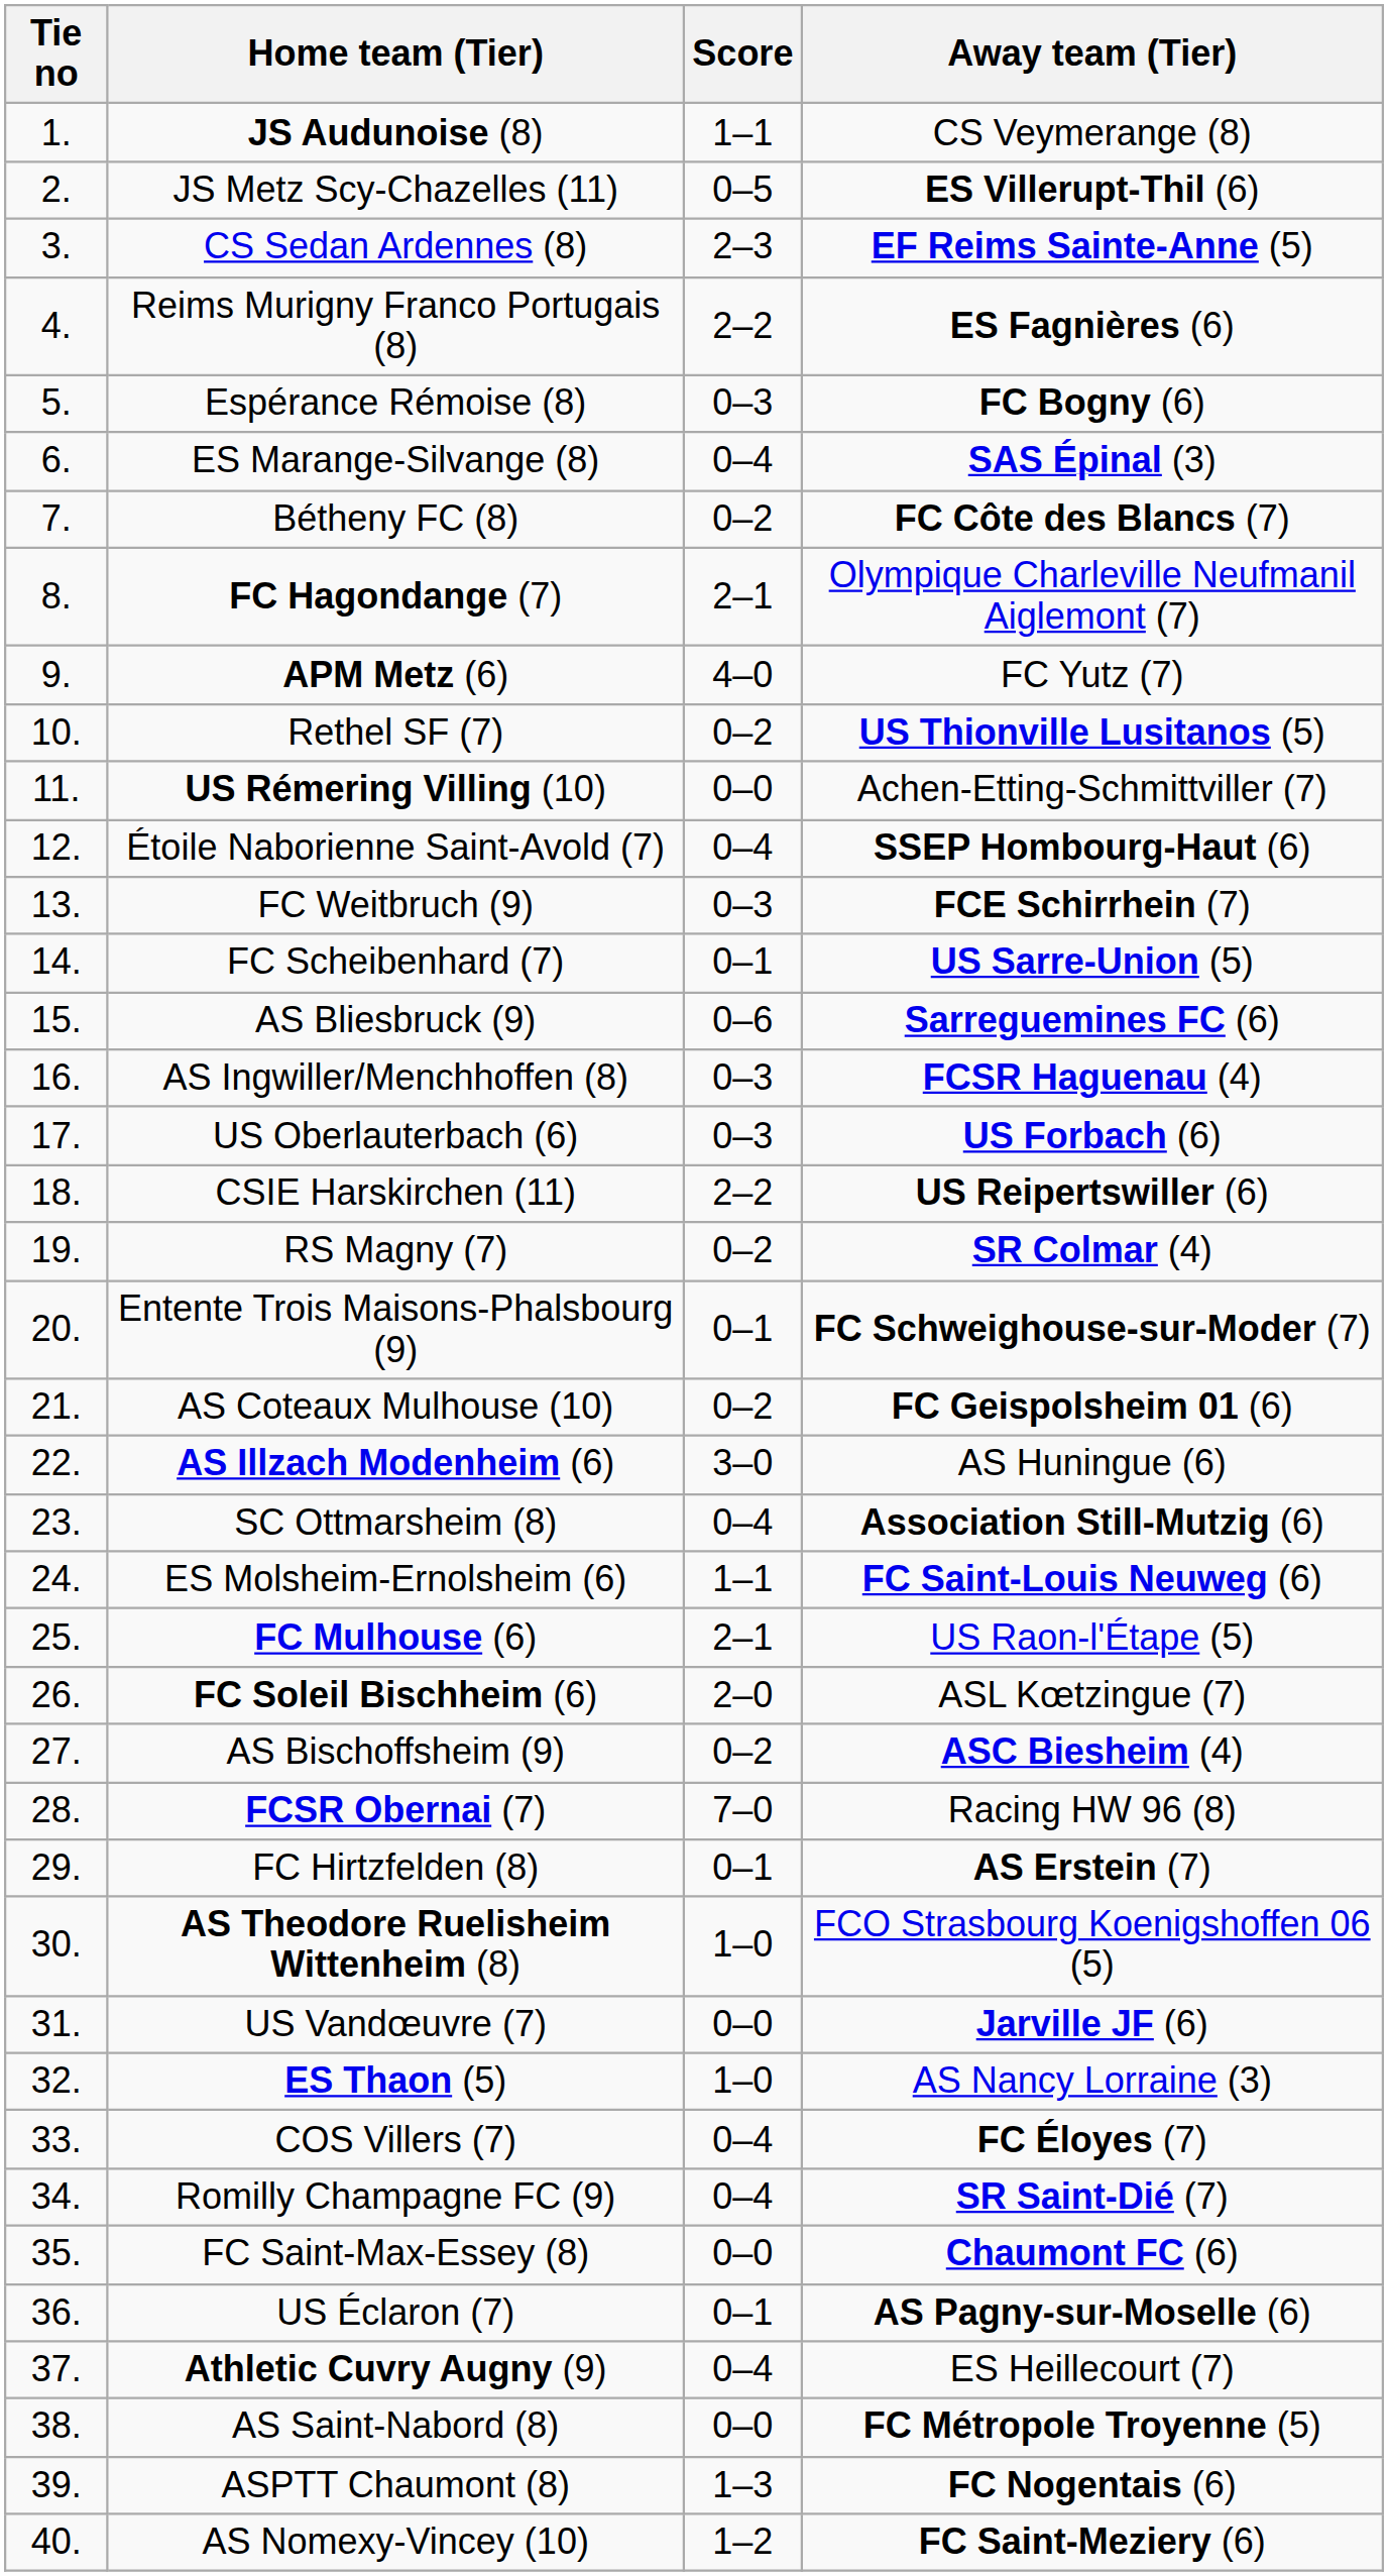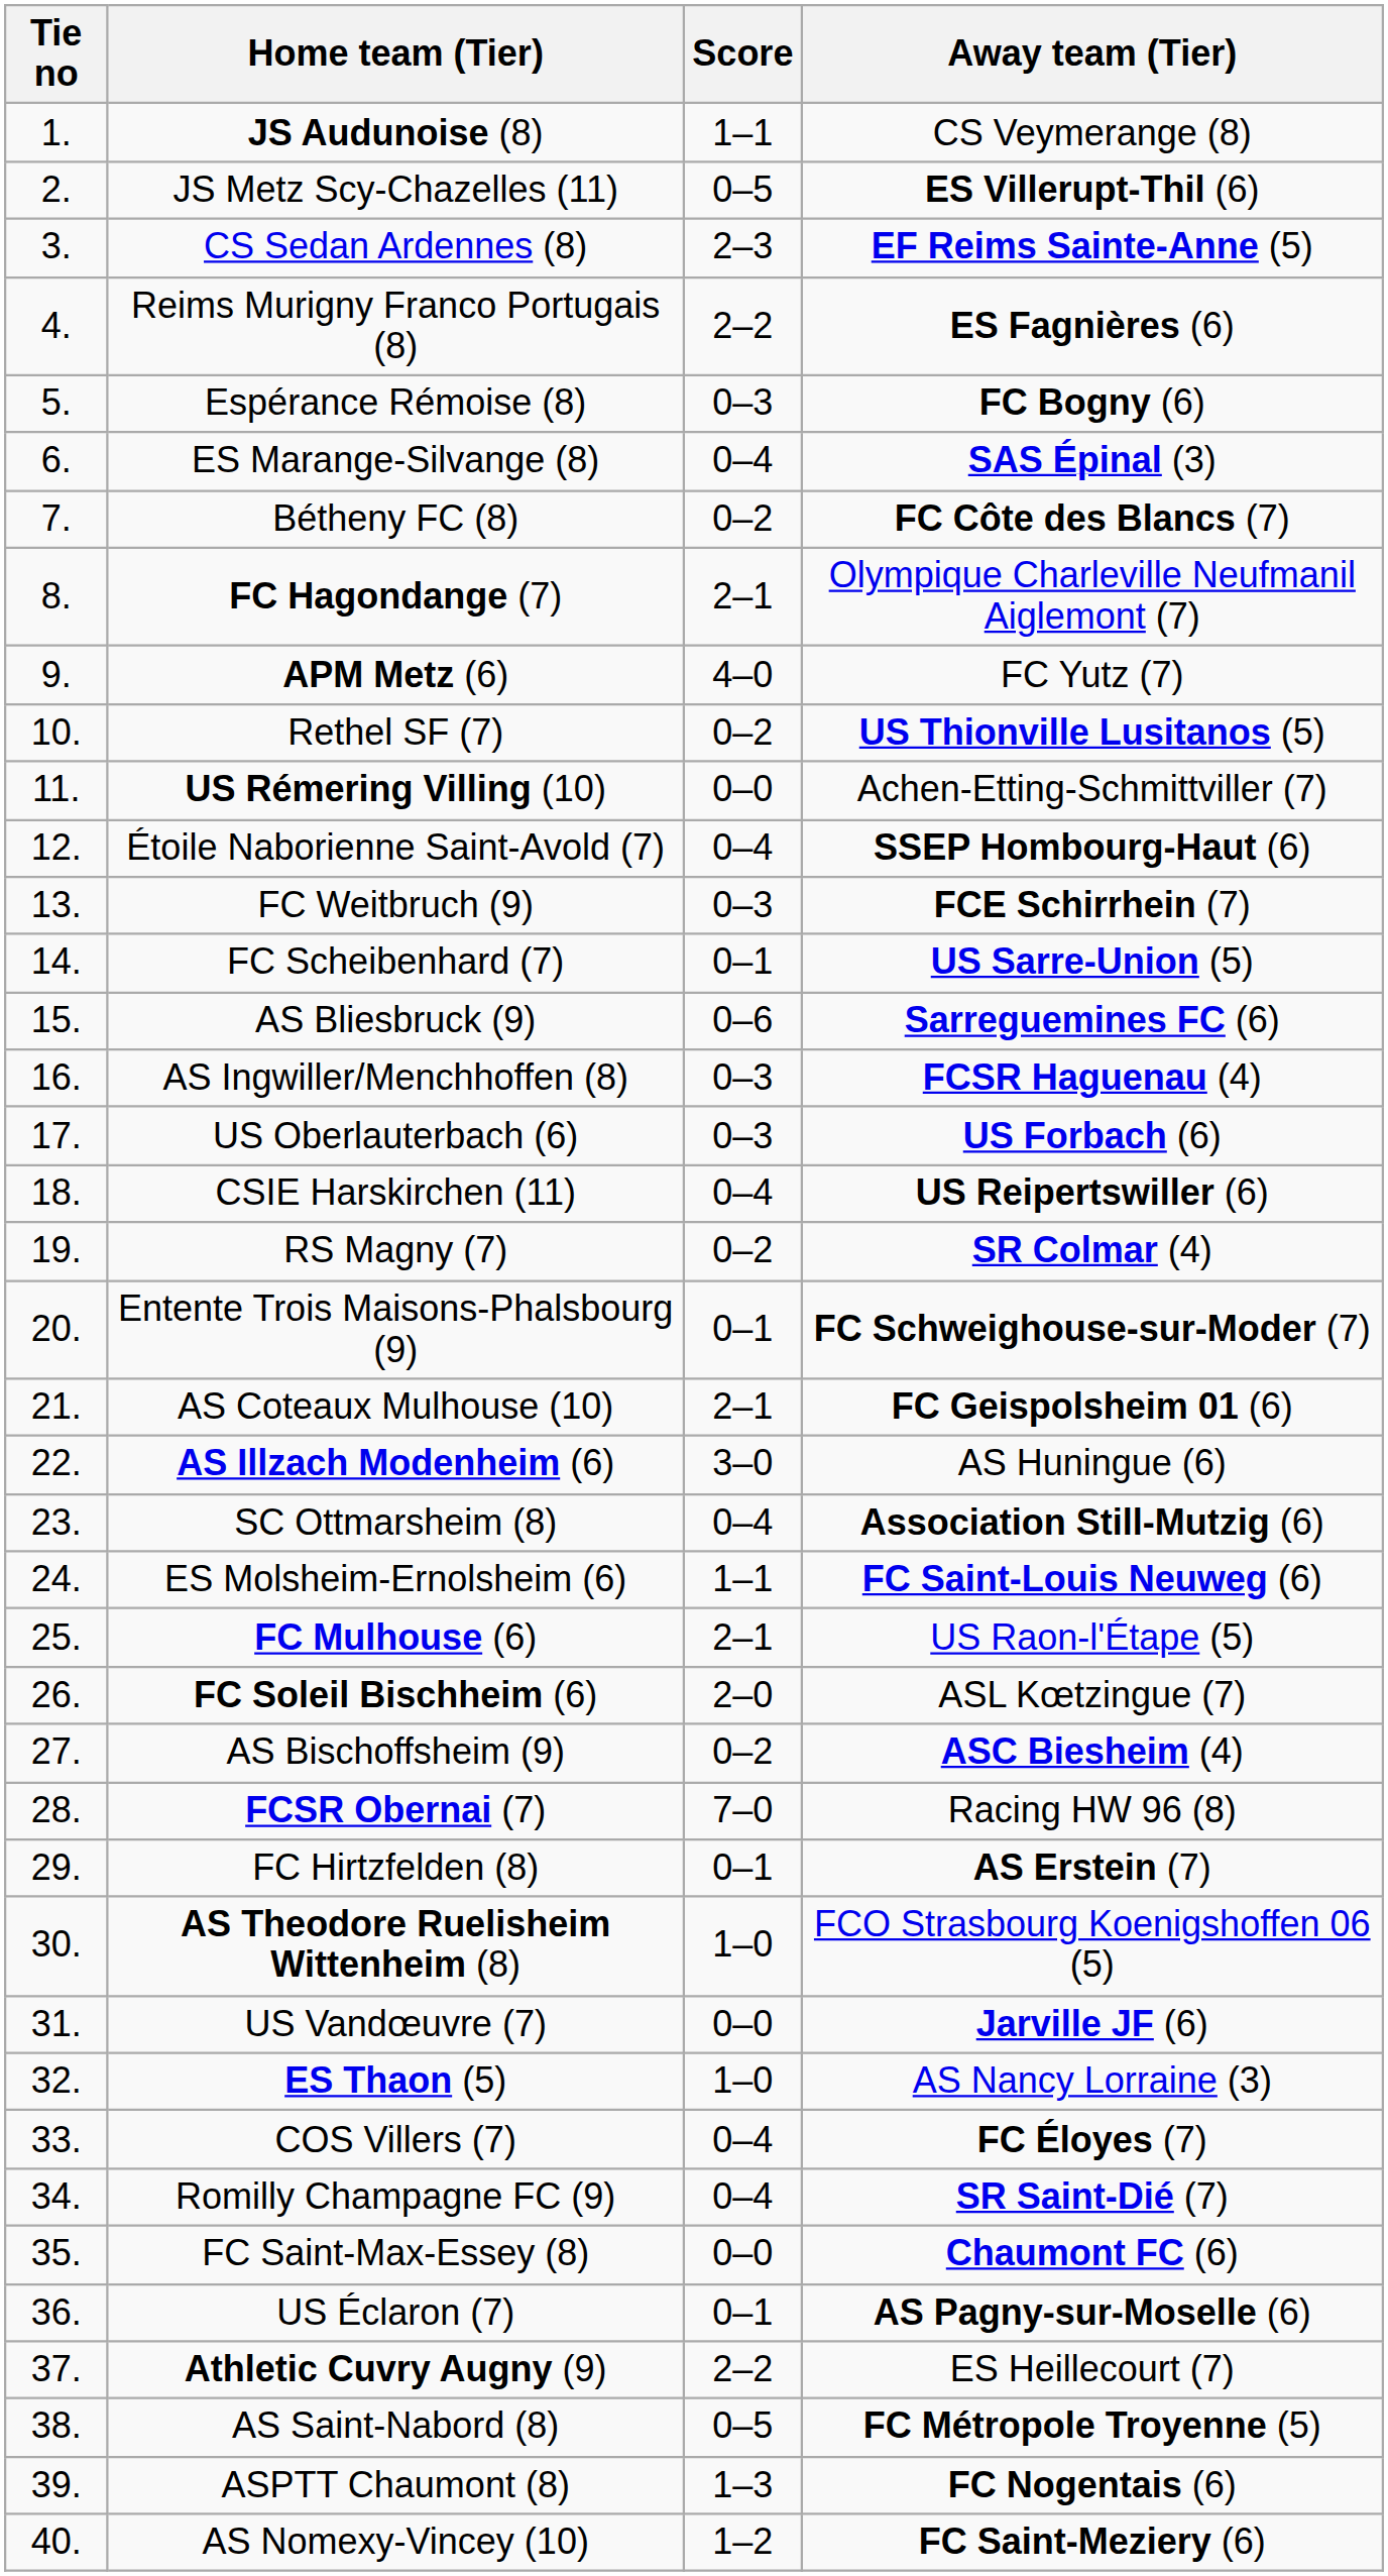CSIE Harskirchen (11) | Score: 2–2 -> 0–4
AS Coteaux Mulhouse (10) | Score: 0–2 -> 2–1
Athletic Cuvry Augny (9) | Score: 0–4 -> 2–2
AS Saint-Nabord (8) | Score: 0–0 -> 0–5
